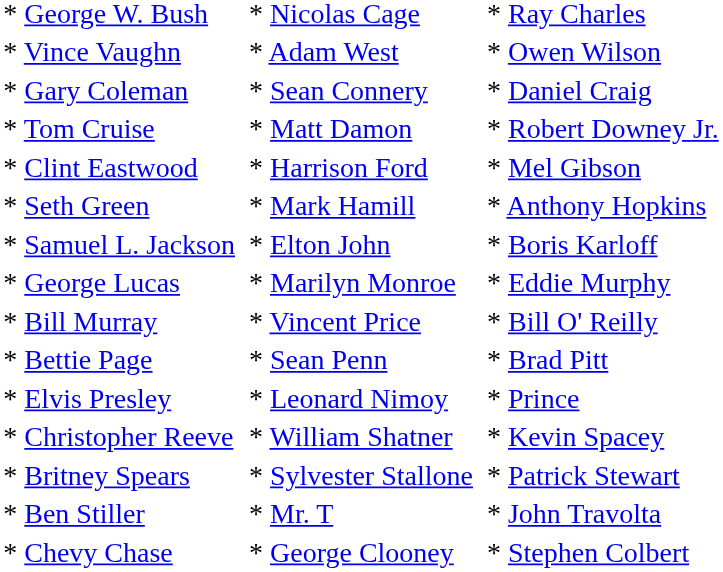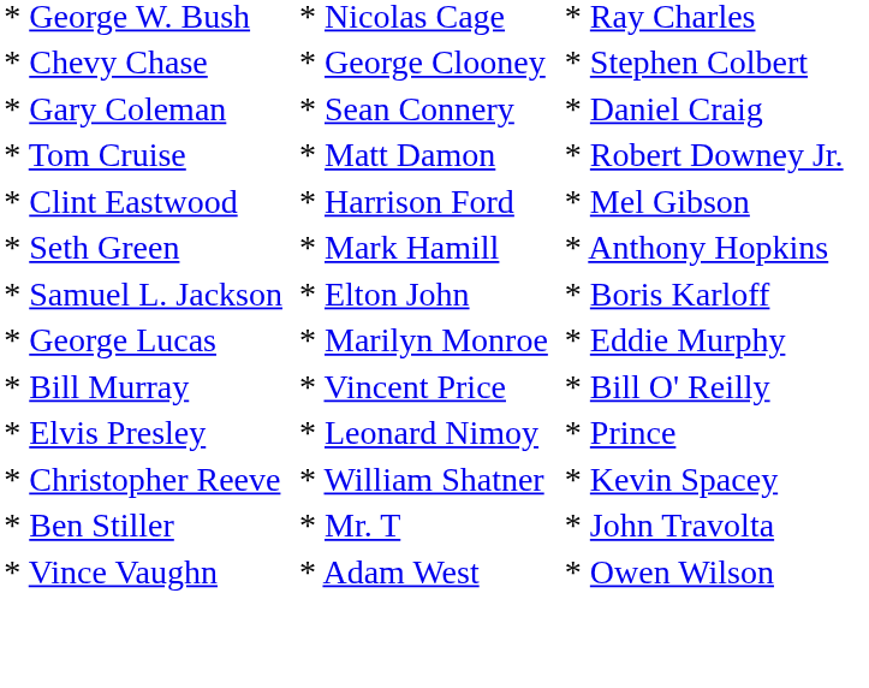rows swapped: * Chevy Chase <-> * Vince Vaughn
- row: * Bettie Page | * Sean Penn | * Brad Pitt
- row: * Britney Spears | * Sylvester Stallone | * Patrick Stewart
